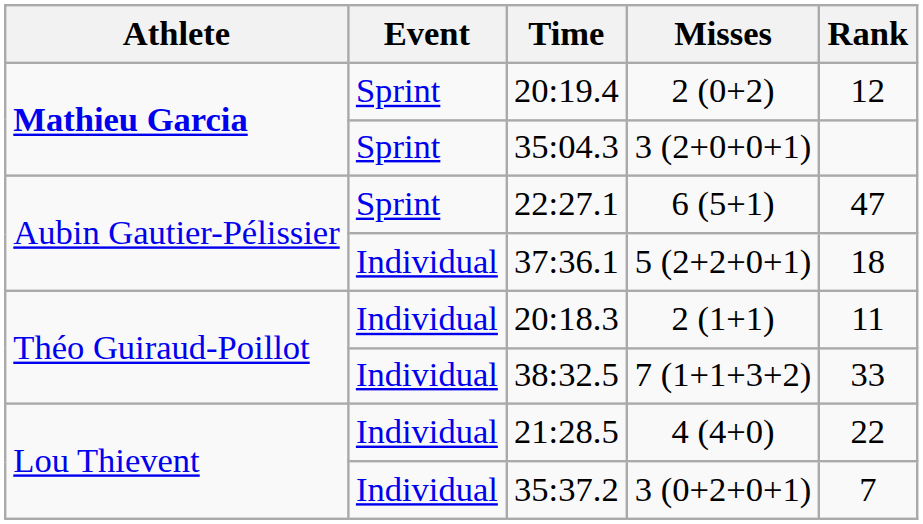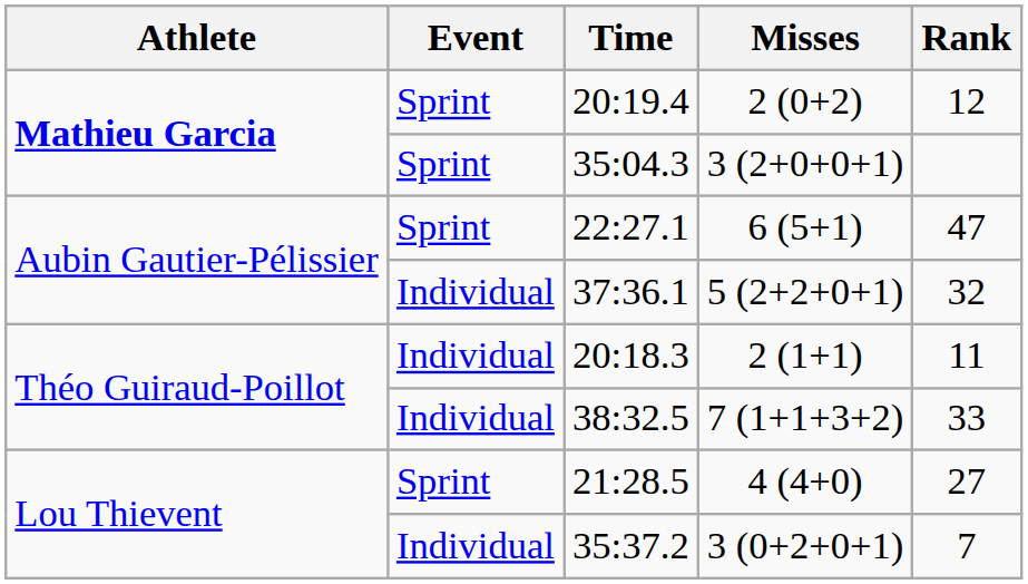37:36.1 | Rank: 18 -> 32
21:28.5 | Event: Individual -> Sprint
21:28.5 | Rank: 22 -> 27
